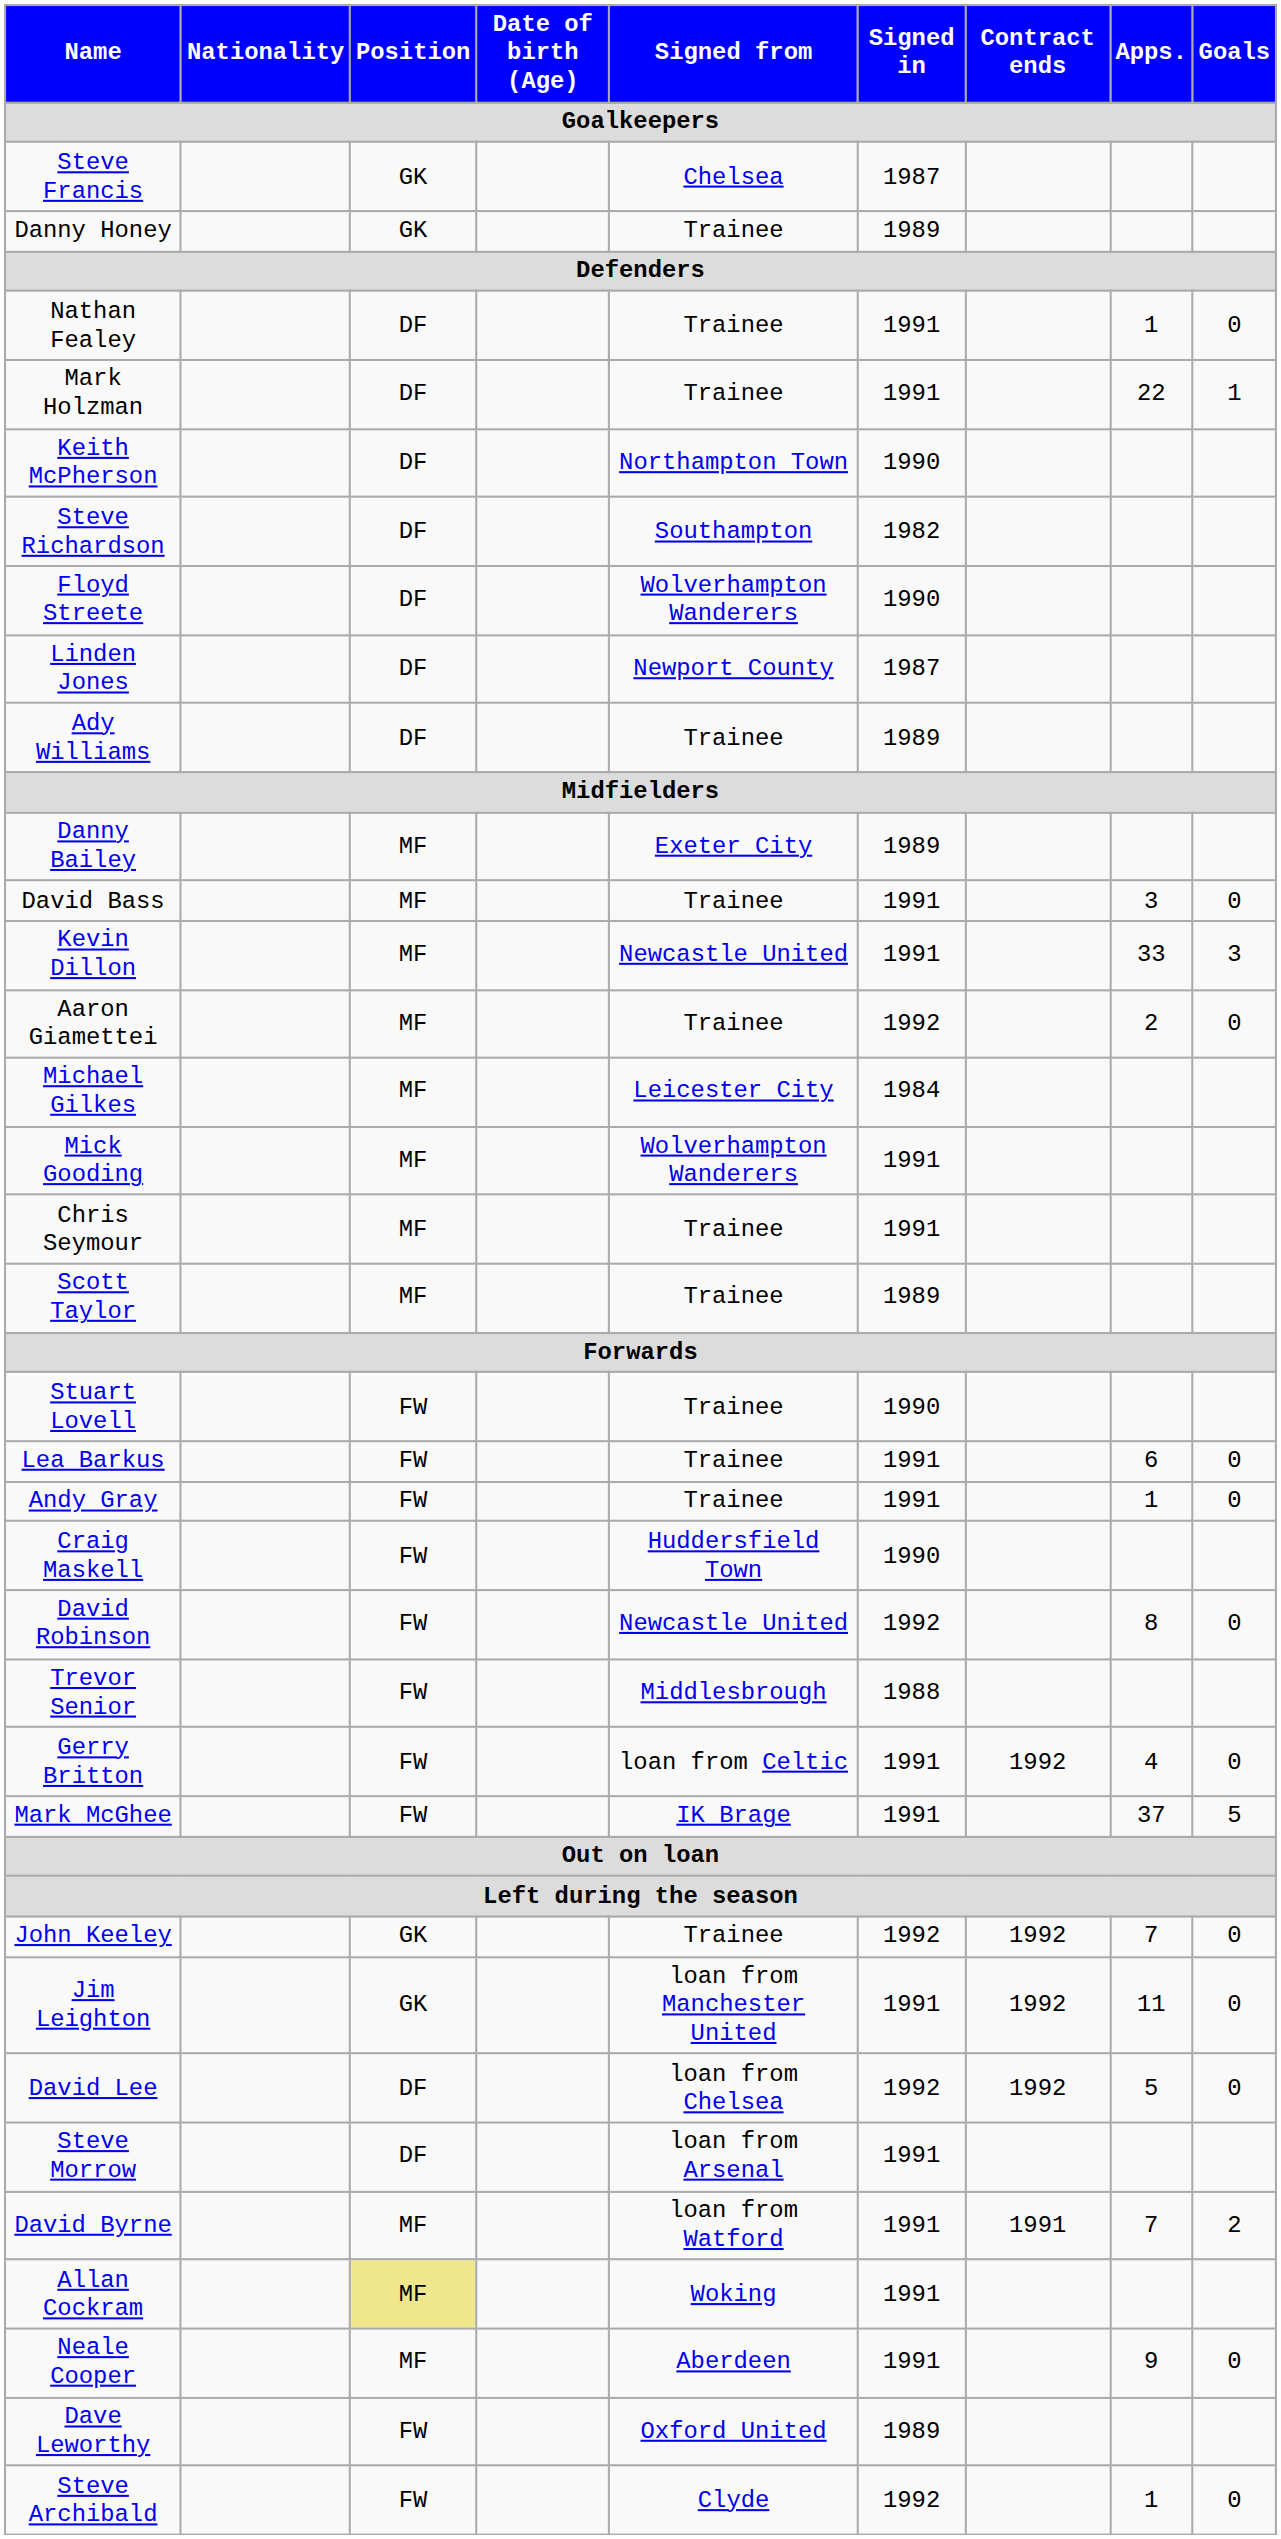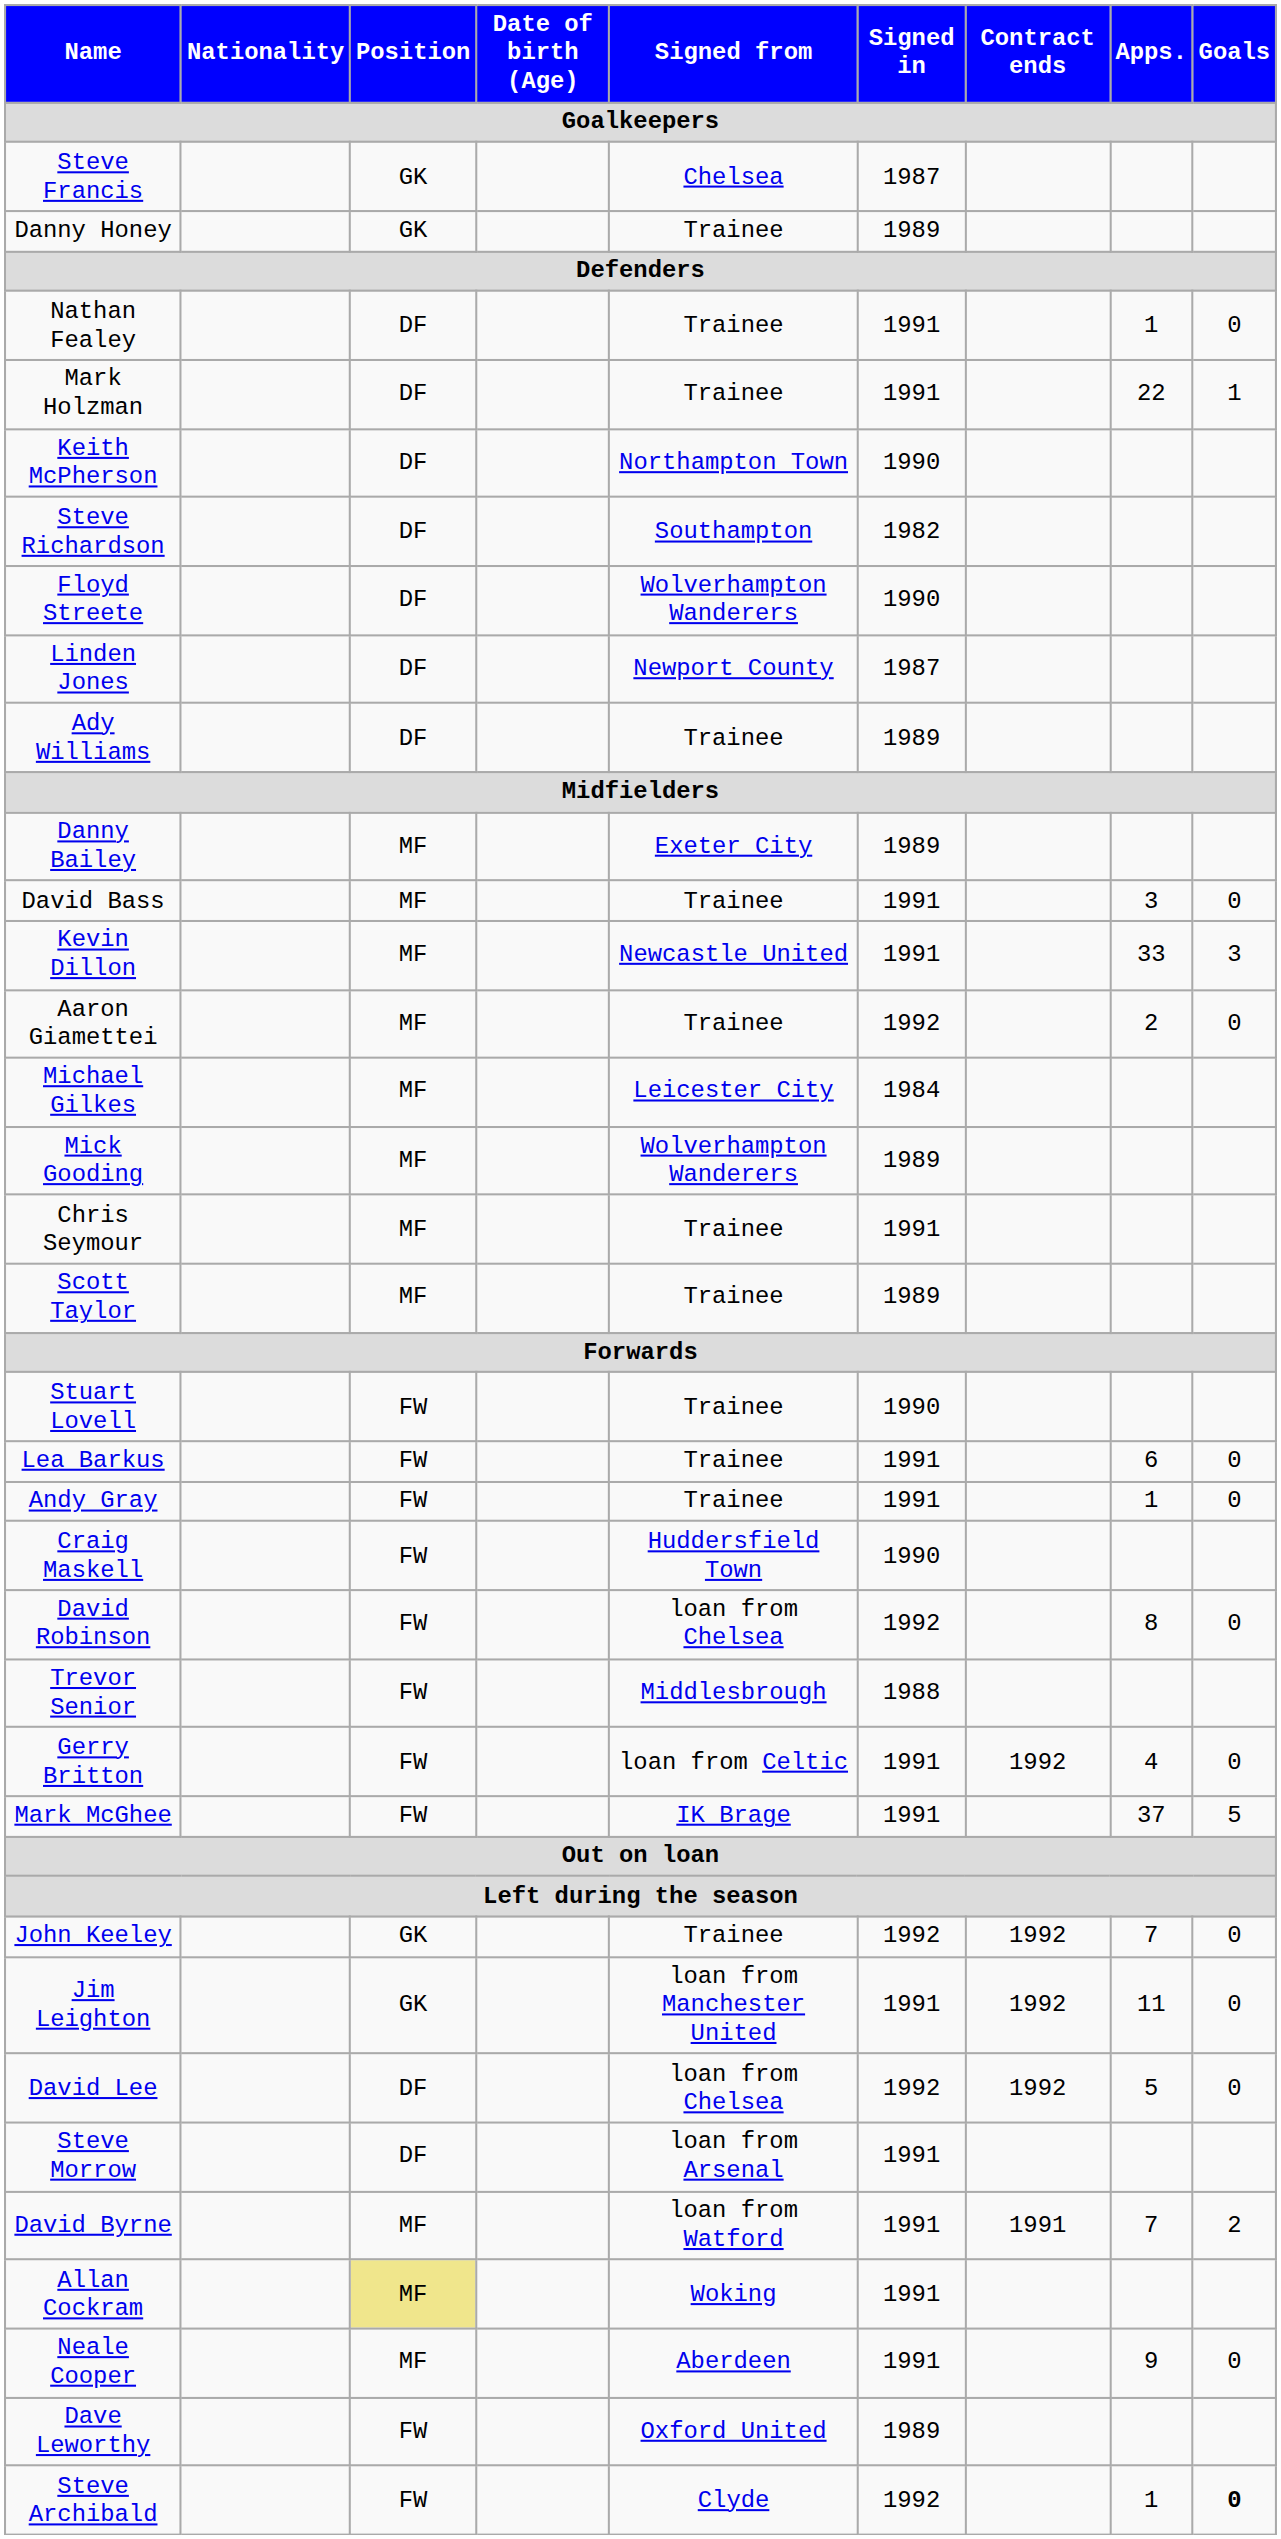Mick Gooding | Signed in: 1991 -> 1989
David Robinson | Signed from: Newcastle United -> loan from Chelsea
Steve Archibald | Goals: normal -> bold
